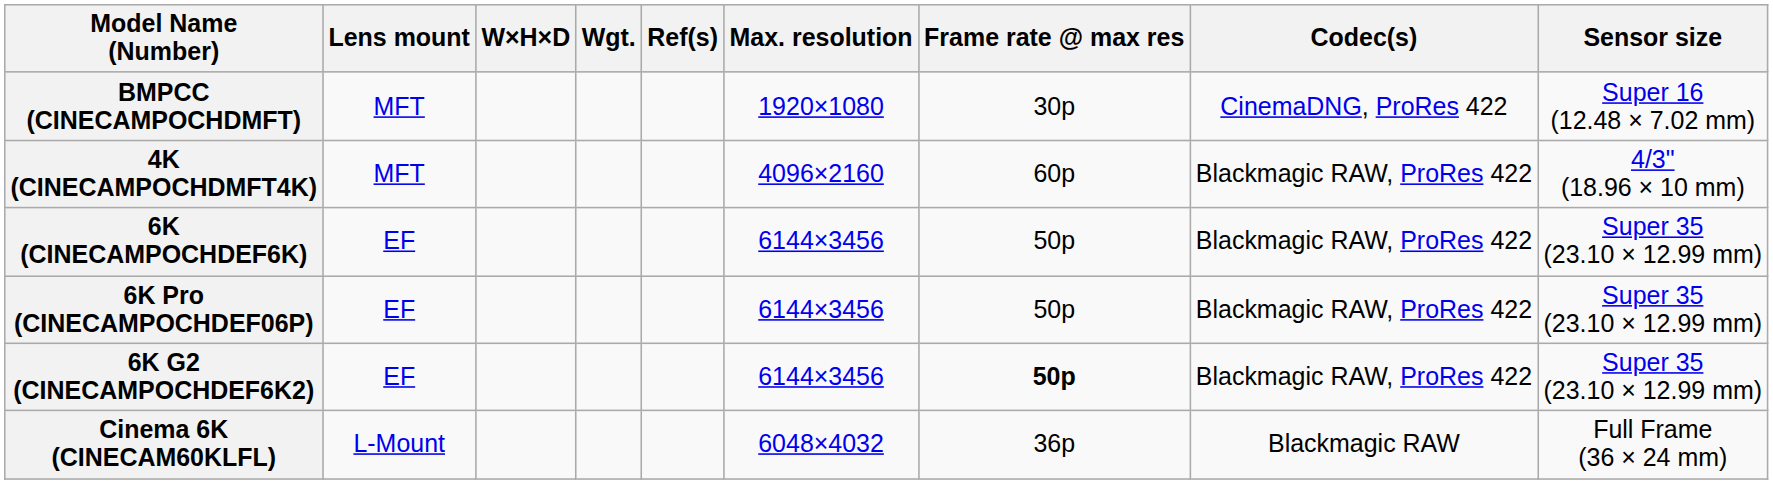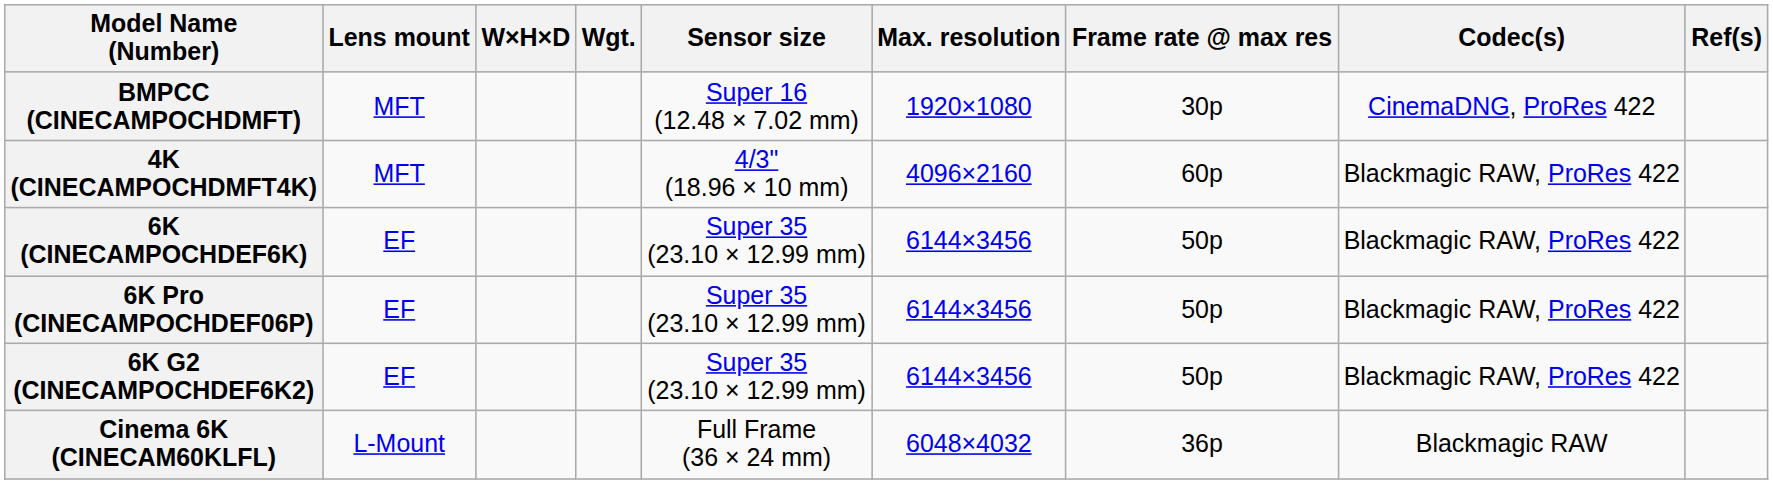columns swapped: Sensor size <-> Ref(s)
6K G2 (CINECAMPOCHDEF6K2) | Frame rate @ max res: bold -> normal
